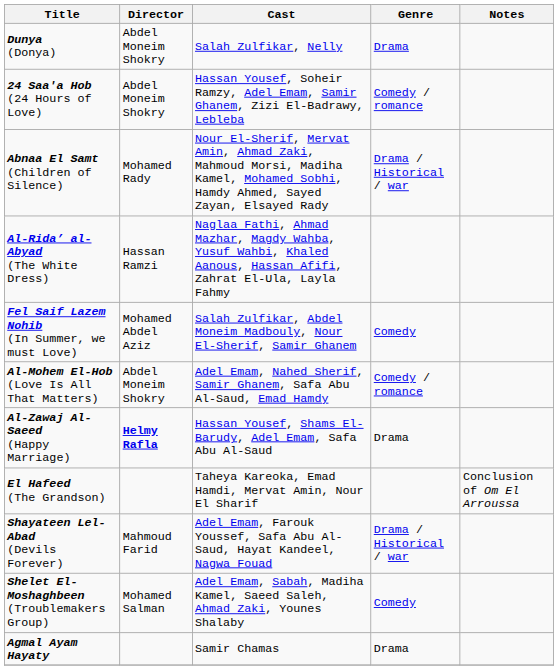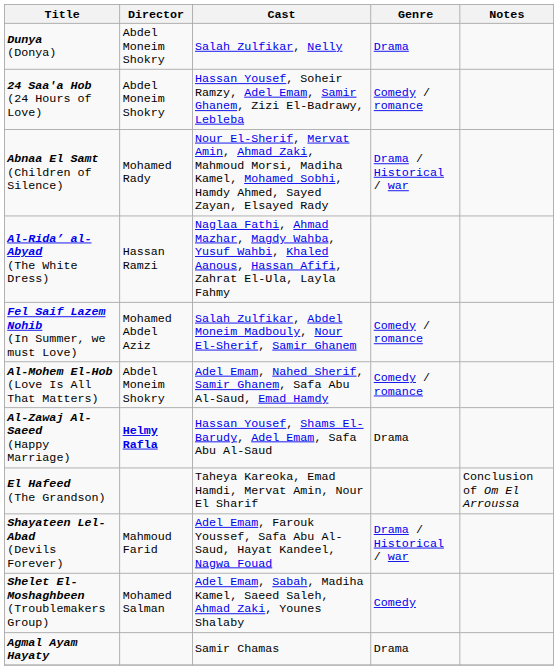Fel Saif Lazem Nohib (In Summer, we must Love) | Genre: Comedy -> Comedy / romance
